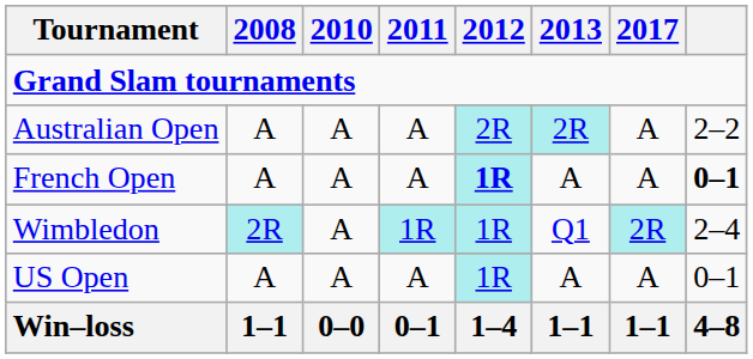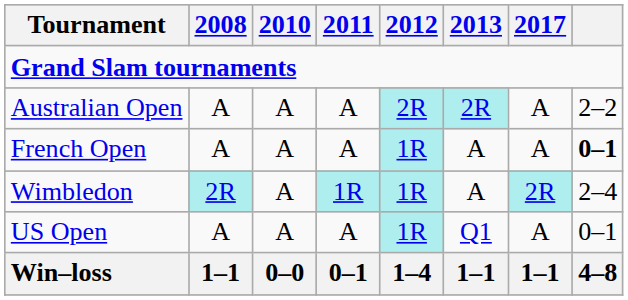French Open | 2012: bold -> normal
Wimbledon | 2013: Q1 -> A
US Open | 2013: A -> Q1
